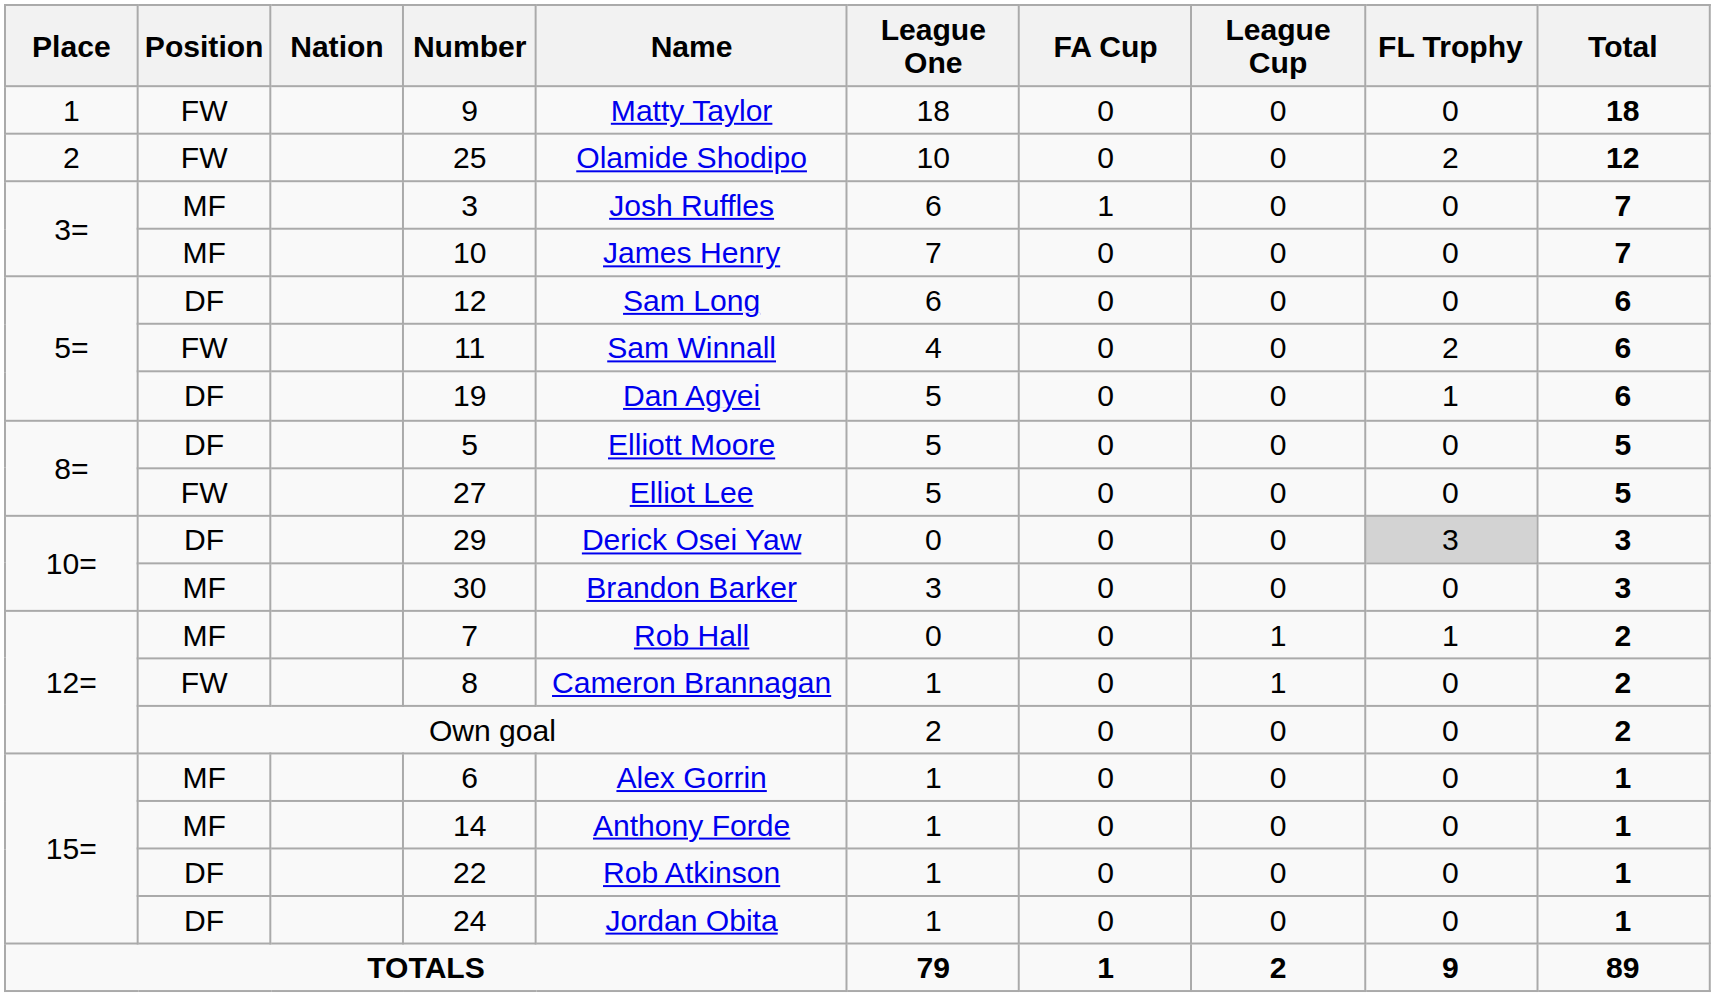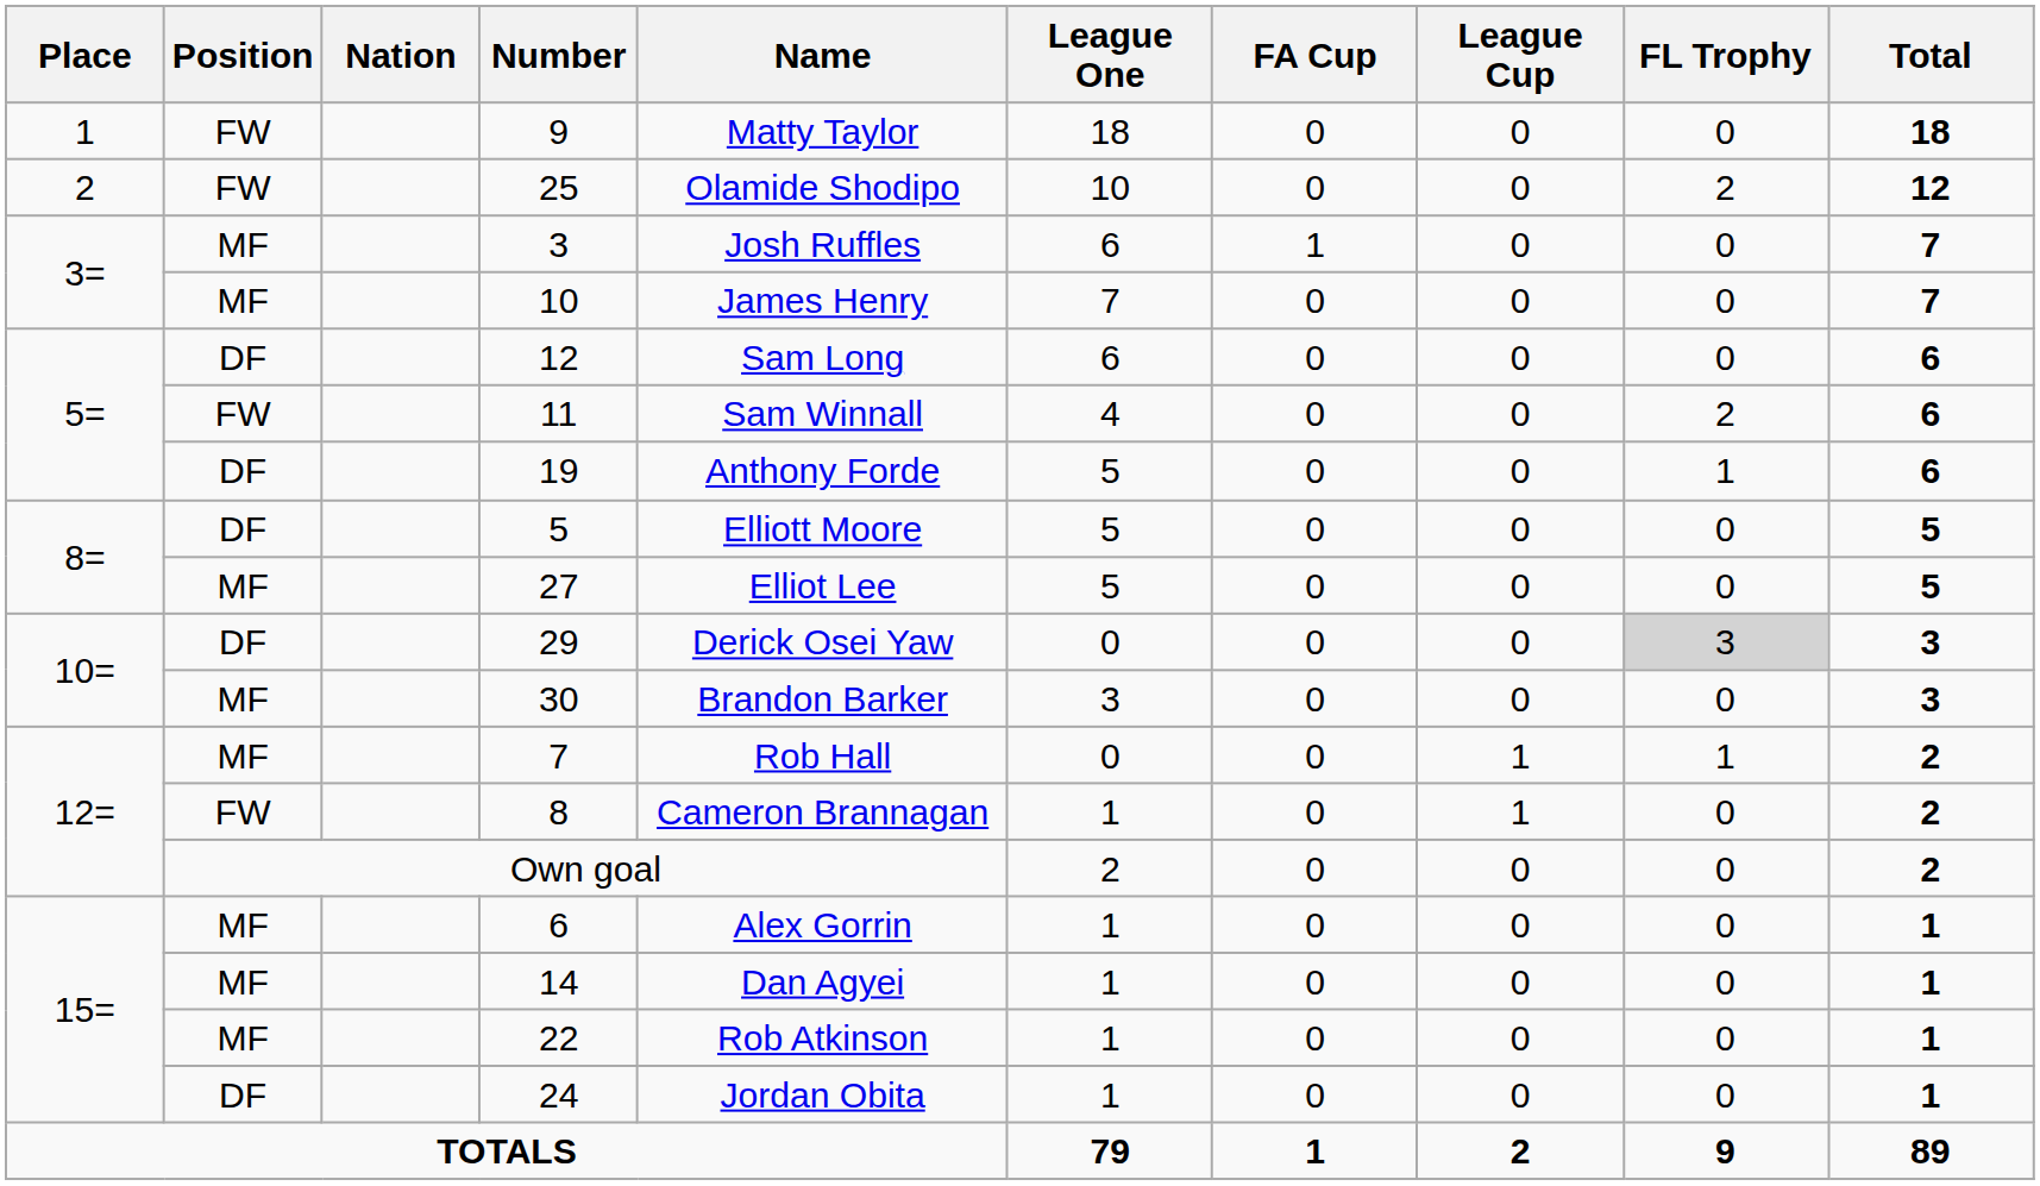19 | Name: Dan Agyei -> Anthony Forde
27 | Position: FW -> MF
14 | Name: Anthony Forde -> Dan Agyei
22 | Position: DF -> MF
